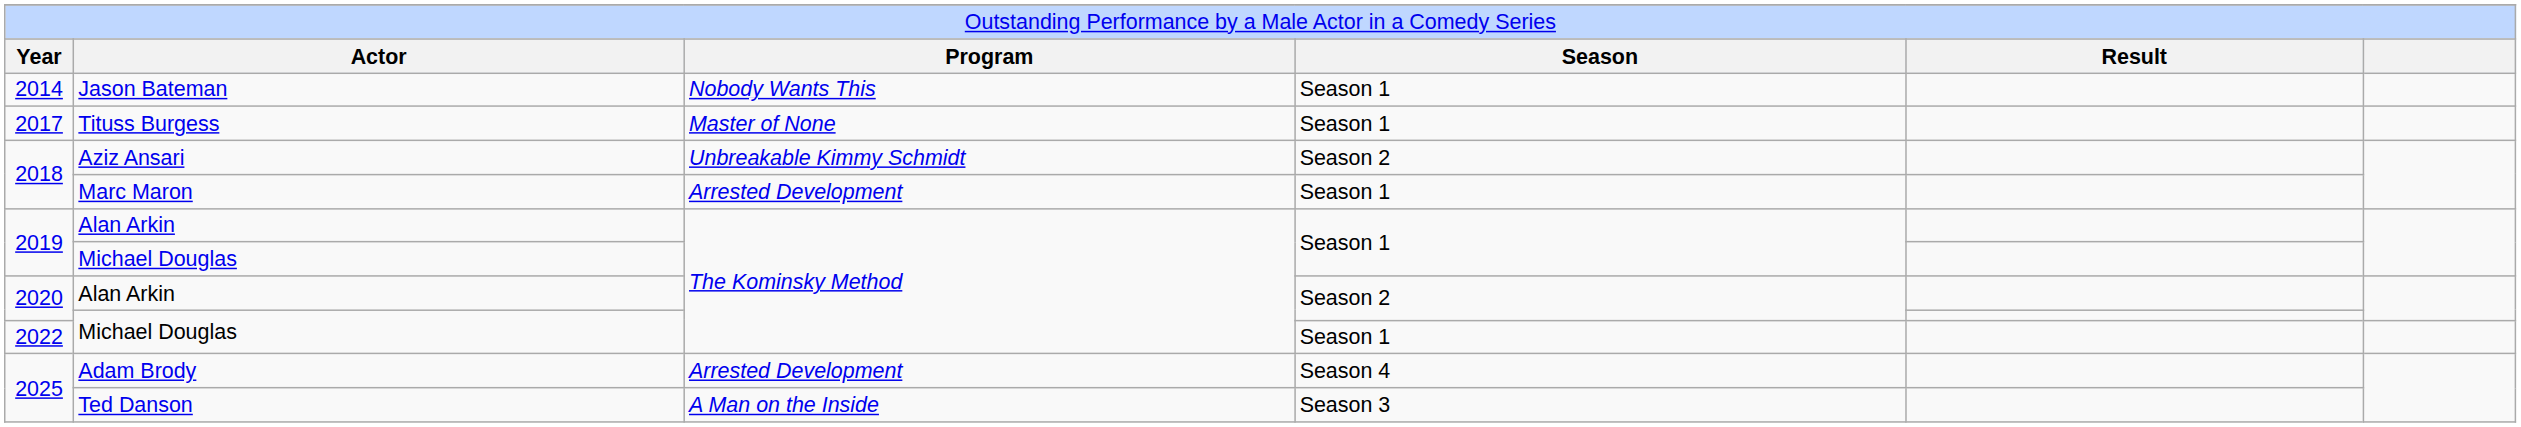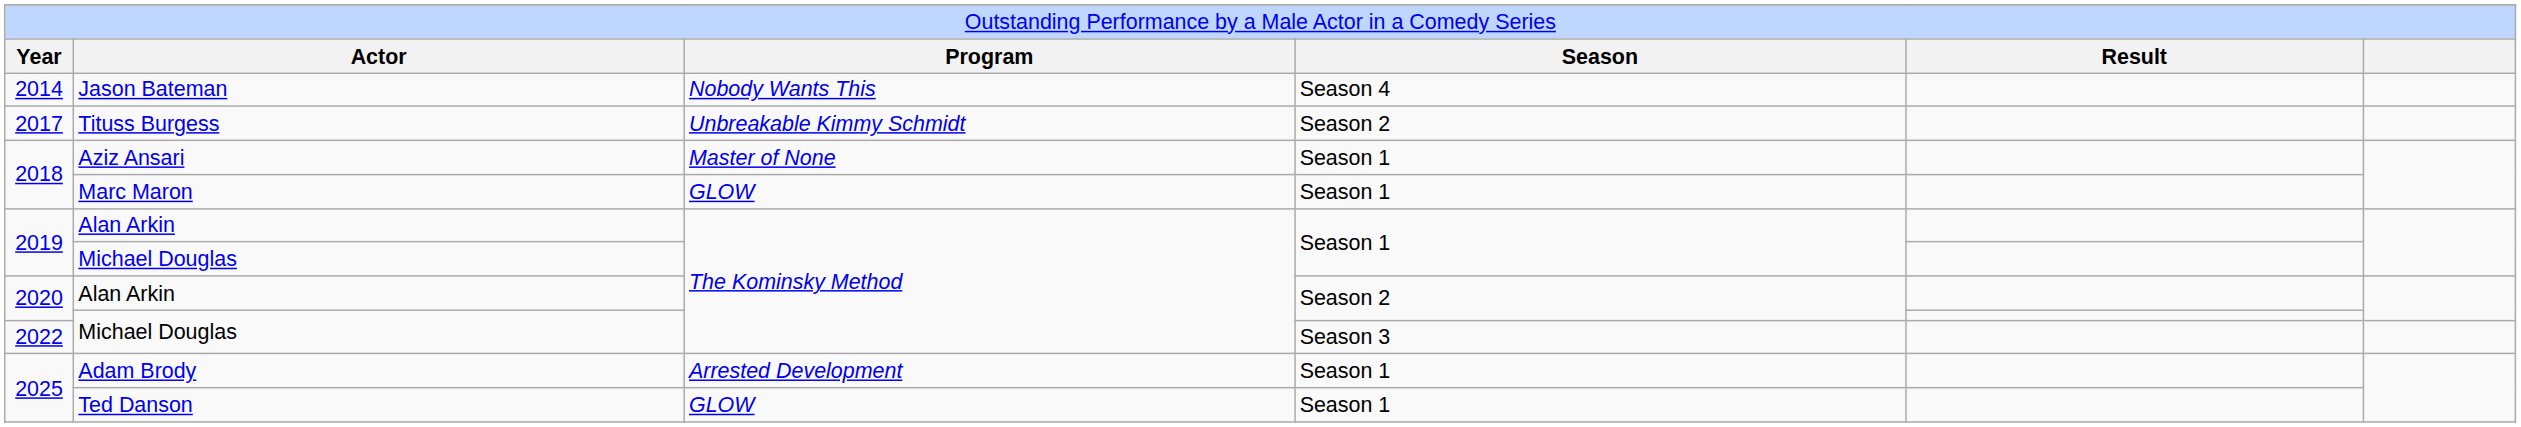Jason Bateman | column 4: Season 1 -> Season 4
Tituss Burgess | column 3: Master of None -> Unbreakable Kimmy Schmidt
Tituss Burgess | column 4: Season 1 -> Season 2
Aziz Ansari | column 3: Unbreakable Kimmy Schmidt -> Master of None
Aziz Ansari | column 4: Season 2 -> Season 1
Marc Maron | column 3: Arrested Development -> GLOW
2022 / Michael Douglas | column 4: Season 1 -> Season 3
Adam Brody | column 4: Season 4 -> Season 1
Ted Danson | column 3: A Man on the Inside -> GLOW
Ted Danson | column 4: Season 3 -> Season 1
